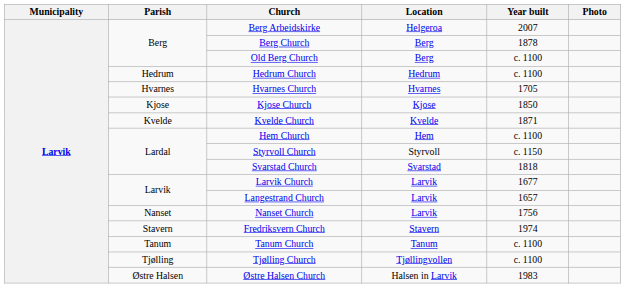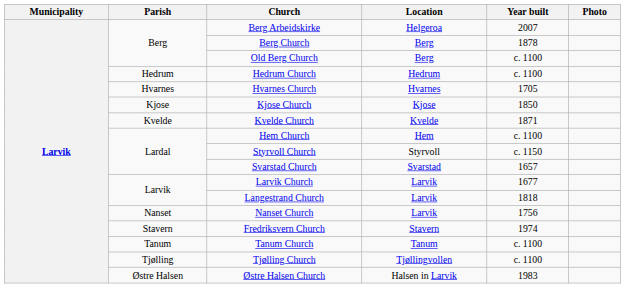Svarstad Church | Year built: 1818 -> 1657
Langestrand Church | Year built: 1657 -> 1818
